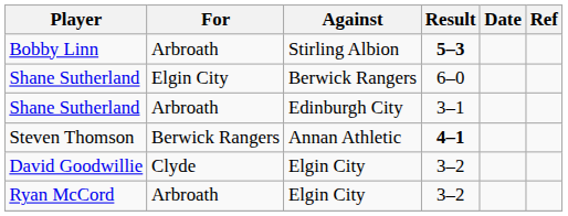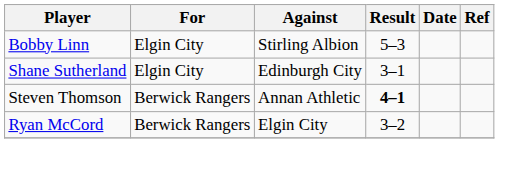Bobby Linn | For: Arbroath -> Elgin City
Bobby Linn | Result: bold -> normal
- row: Shane Sutherland | Elgin City | Berwick Rangers | 6–0
Shane Sutherland / Edinburgh City | For: Arbroath -> Elgin City
- row: David Goodwillie | Clyde | Elgin City | 3–2
Ryan McCord | For: Arbroath -> Berwick Rangers
